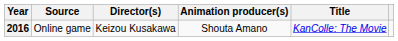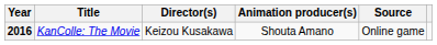columns swapped: Title <-> Source
